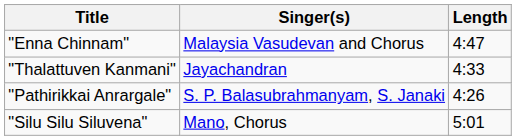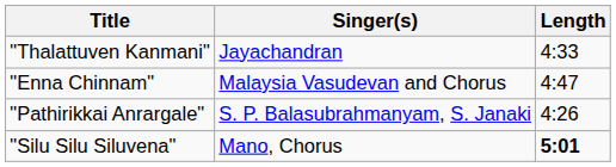rows swapped: "Enna Chinnam" <-> "Thalattuven Kanmani"
"Silu Silu Siluvena" | Length: normal -> bold
